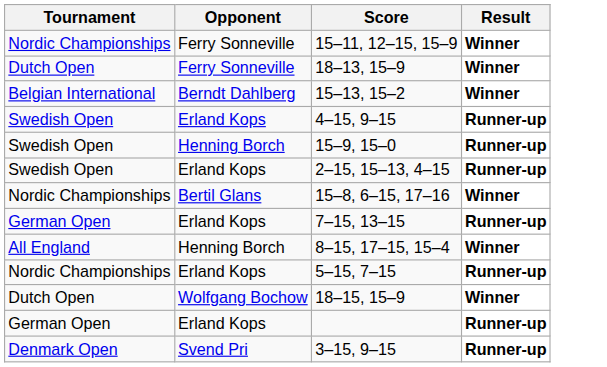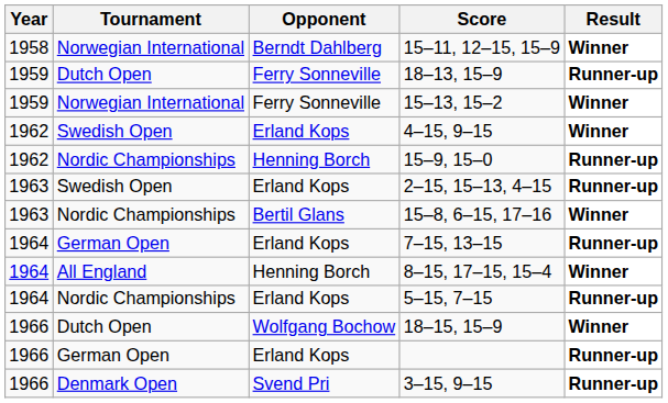+ column: Year | 1958 | 1959 | 1959 | 1962 | 1962 | 1963 | 1963 | 1964 | 1964 | 1964 | 1966 | 1966 | 1966
15–11, 12–15, 15–9 | Tournament: Nordic Championships -> Norwegian International
15–11, 12–15, 15–9 | Opponent: Ferry Sonneville -> Berndt Dahlberg
18–13, 15–9 | Result: Winner -> Runner-up
15–13, 15–2 | Tournament: Belgian International -> Norwegian International
15–13, 15–2 | Opponent: Berndt Dahlberg -> Ferry Sonneville
4–15, 9–15 | Result: Runner-up -> Winner
15–9, 15–0 | Tournament: Swedish Open -> Nordic Championships
